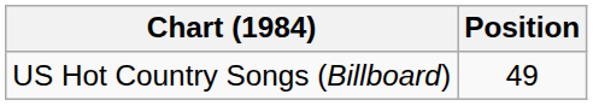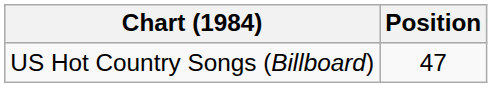US Hot Country Songs (Billboard) | Position: 49 -> 47
